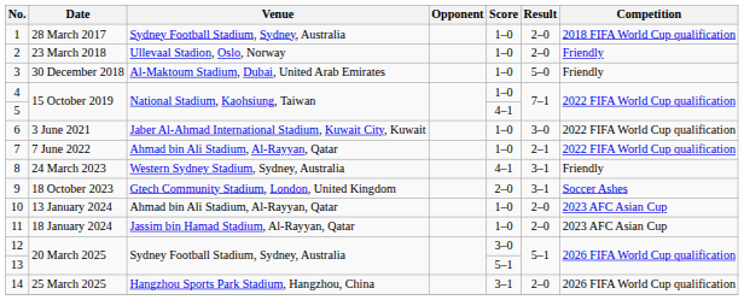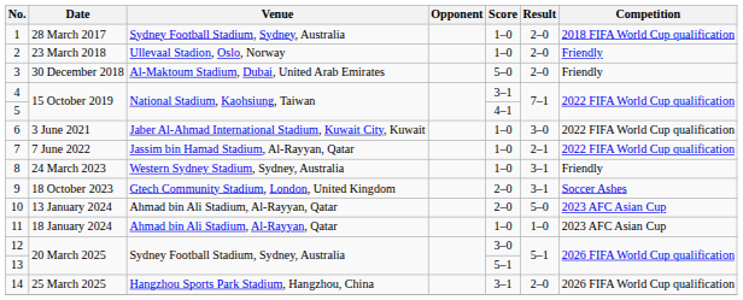3 | Score: 1–0 -> 5–0
3 | Result: 5–0 -> 2–0
4 | Score: 1–0 -> 3–1
7 | Venue: Ahmad bin Ali Stadium, Al-Rayyan, Qatar -> Jassim bin Hamad Stadium, Al-Rayyan, Qatar
8 | Score: 4–1 -> 1–0
10 | Score: 1–0 -> 2–0
10 | Result: 2–0 -> 5–0
11 | Venue: Jassim bin Hamad Stadium, Al-Rayyan, Qatar -> Ahmad bin Ali Stadium, Al-Rayyan, Qatar
11 | Result: 2–0 -> 1–0
